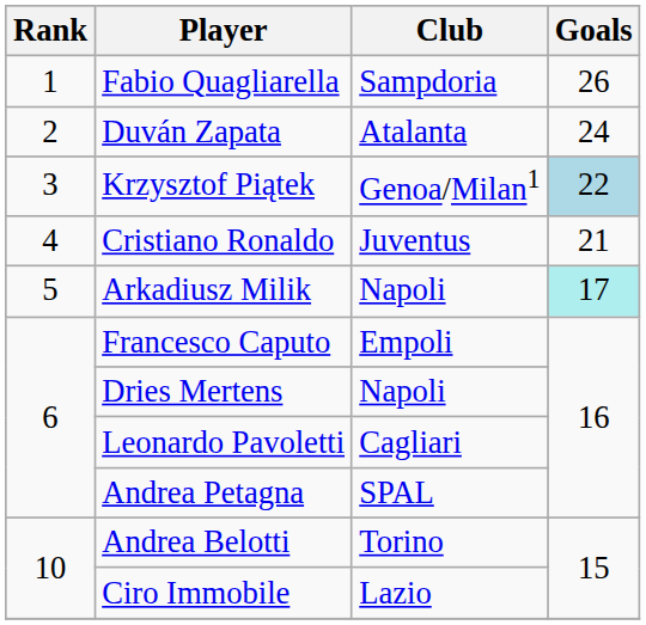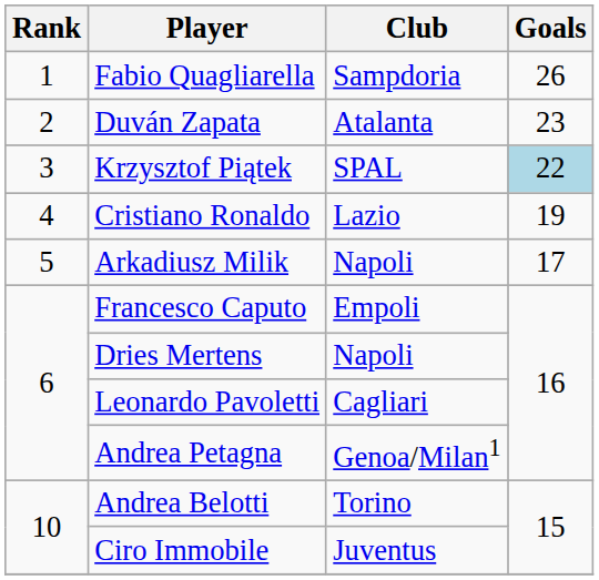Duván Zapata | Goals: 24 -> 23
Krzysztof Piątek | Club: Genoa/Milan1 -> SPAL
Cristiano Ronaldo | Club: Juventus -> Lazio
Cristiano Ronaldo | Goals: 21 -> 19
Arkadiusz Milik | Goals: paleturquoise background -> no background
Andrea Petagna | Club: SPAL -> Genoa/Milan1
Ciro Immobile | Club: Lazio -> Juventus
